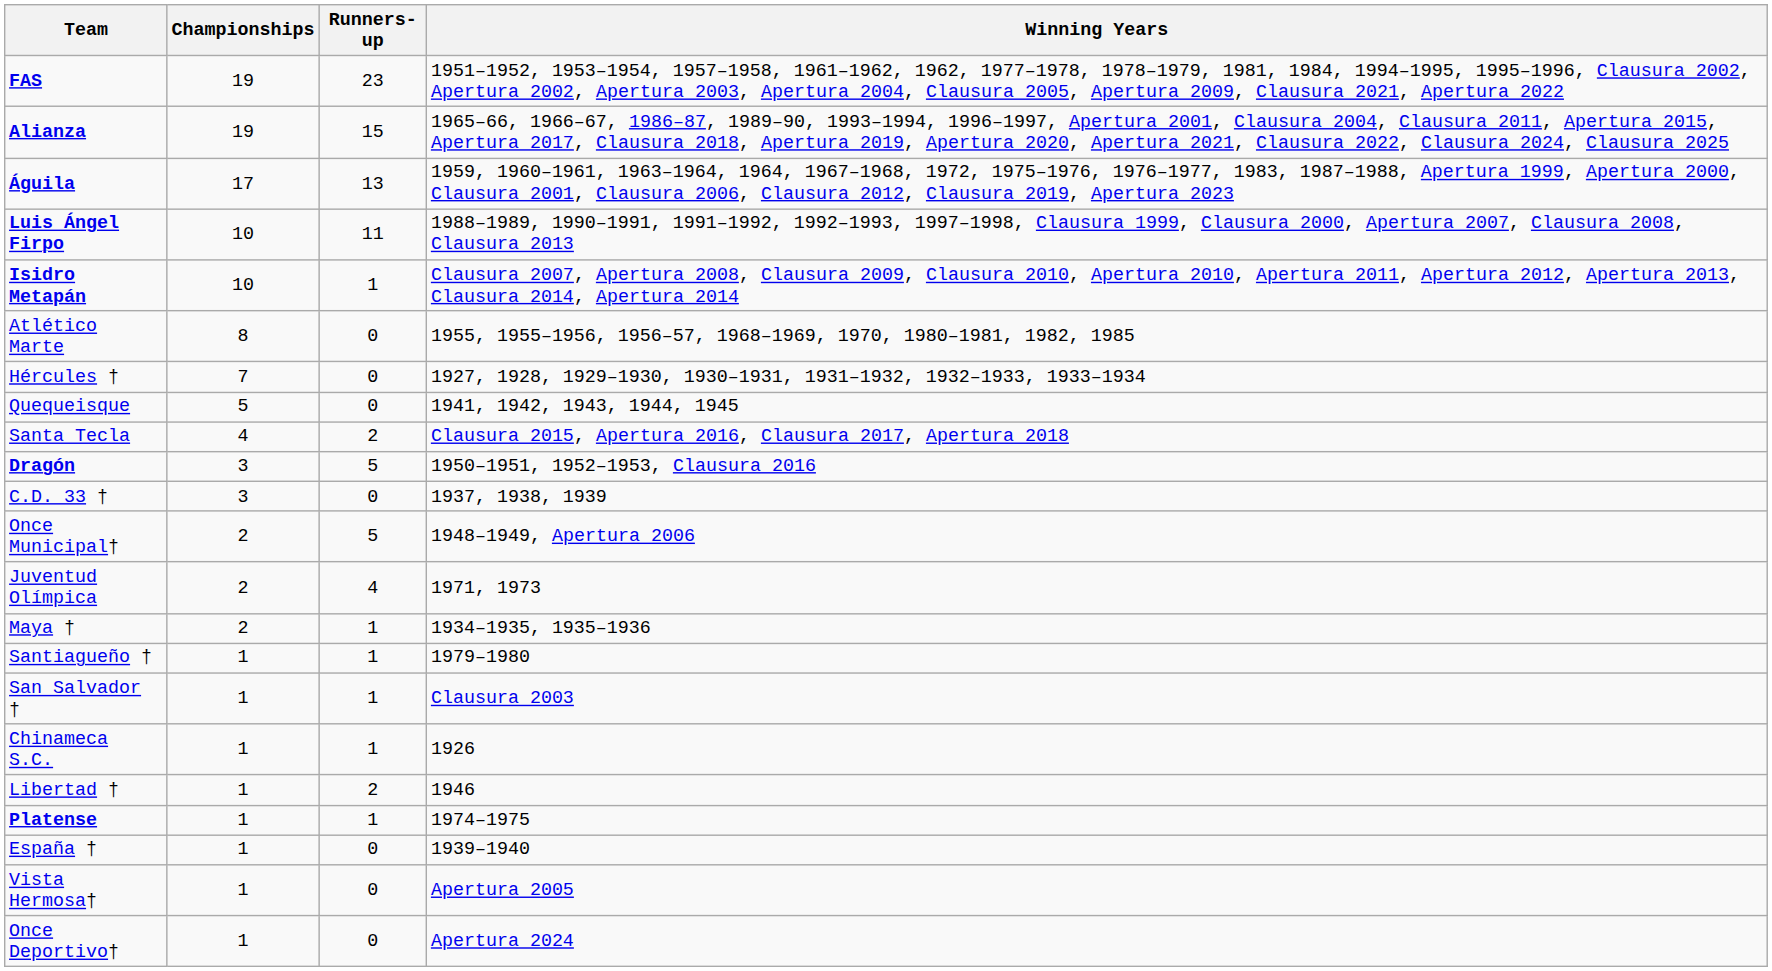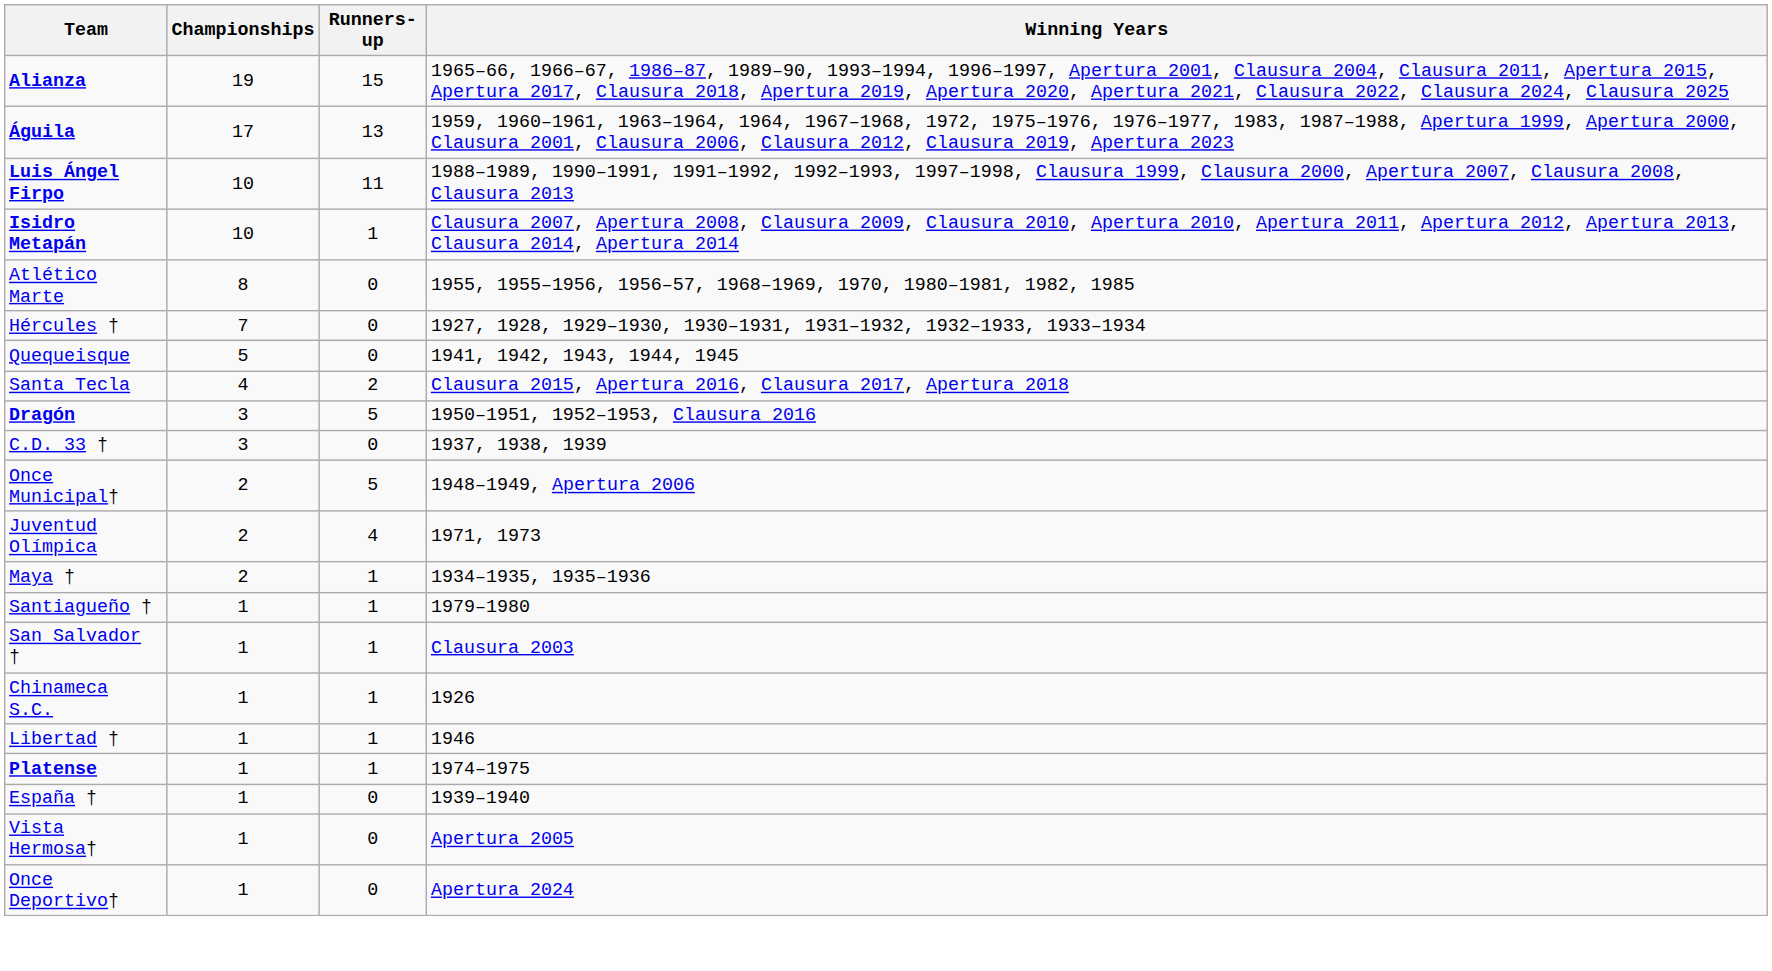- row: FAS | 19 | 23 | 1951–1952, 1953–1954, 1957–1958, 1961–1962, 1962, 1977–1978, 1978–1979, 1981, 1984, 1994–1995, 1995–1996, Clausura 2002, Apertura 2002, Apertura 2003, Apertura 2004, Clausura 2005, Apertura 2009, Clausura 2021, Apertura 2022
Libertad † | Runners-up: 2 -> 1
